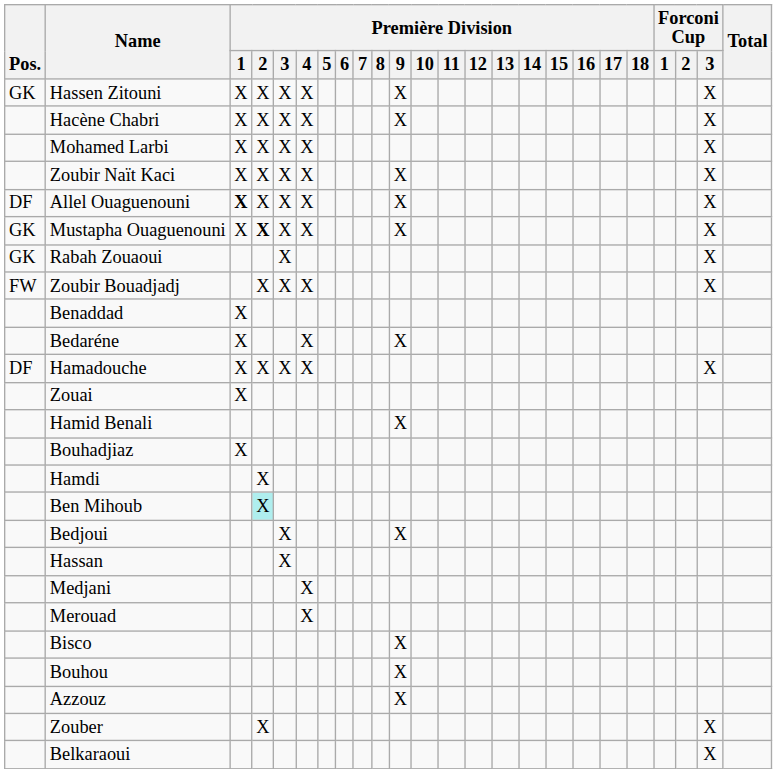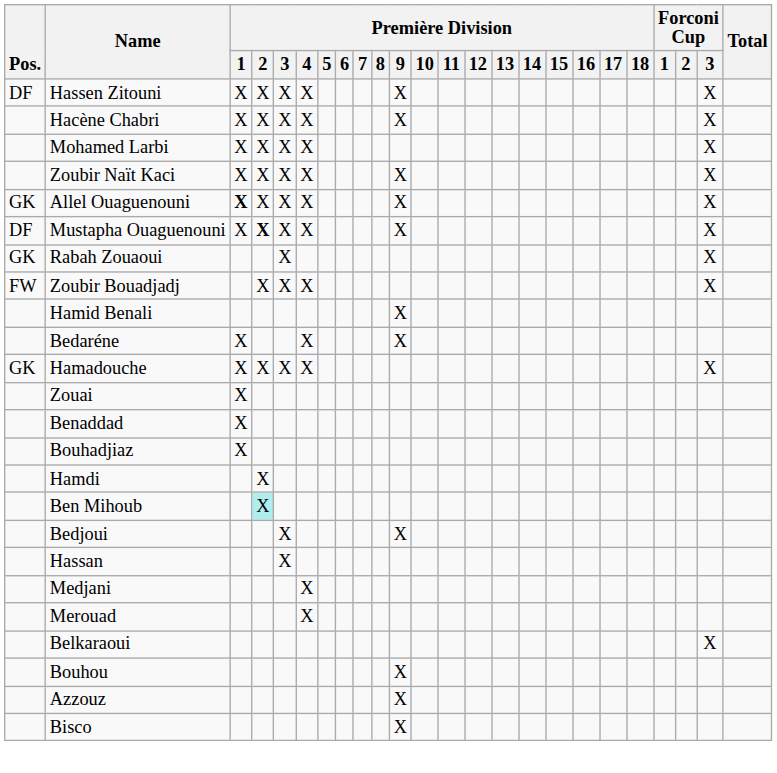Hassen Zitouni | Pos.: GK -> DF
Allel Ouaguenouni | Pos.: DF -> GK
Mustapha Ouaguenouni | Pos.: GK -> DF
rows swapped: Hamid Benali <-> Benaddad
Hamadouche | Pos.: DF -> GK
rows swapped: Bisco <-> Belkaraoui
- row: Zouber | X | X
